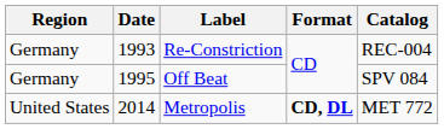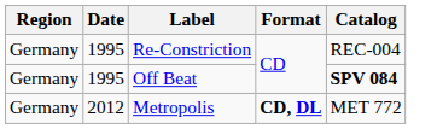Re-Constriction | Date: 1993 -> 1995
Off Beat | Catalog: normal -> bold
Metropolis | Region: United States -> Germany
Metropolis | Date: 2014 -> 2012
